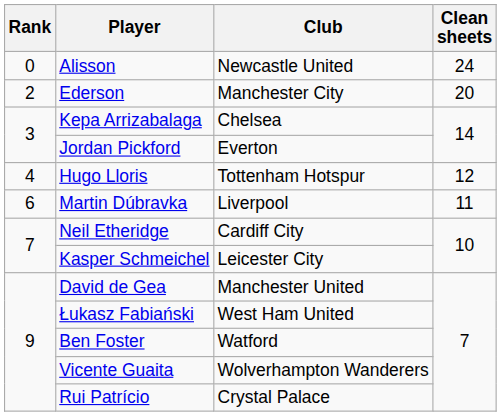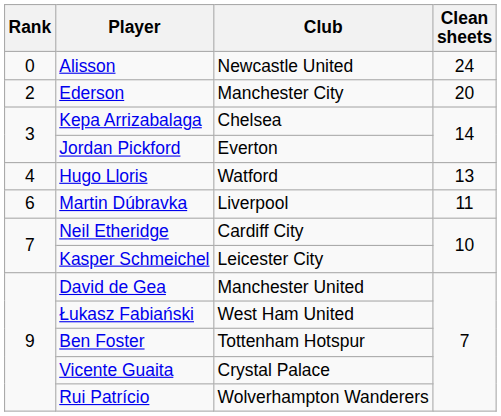Hugo Lloris | Club: Tottenham Hotspur -> Watford
Hugo Lloris | Clean sheets: 12 -> 13
Ben Foster | Club: Watford -> Tottenham Hotspur
Vicente Guaita | Club: Wolverhampton Wanderers -> Crystal Palace
Rui Patrício | Club: Crystal Palace -> Wolverhampton Wanderers
